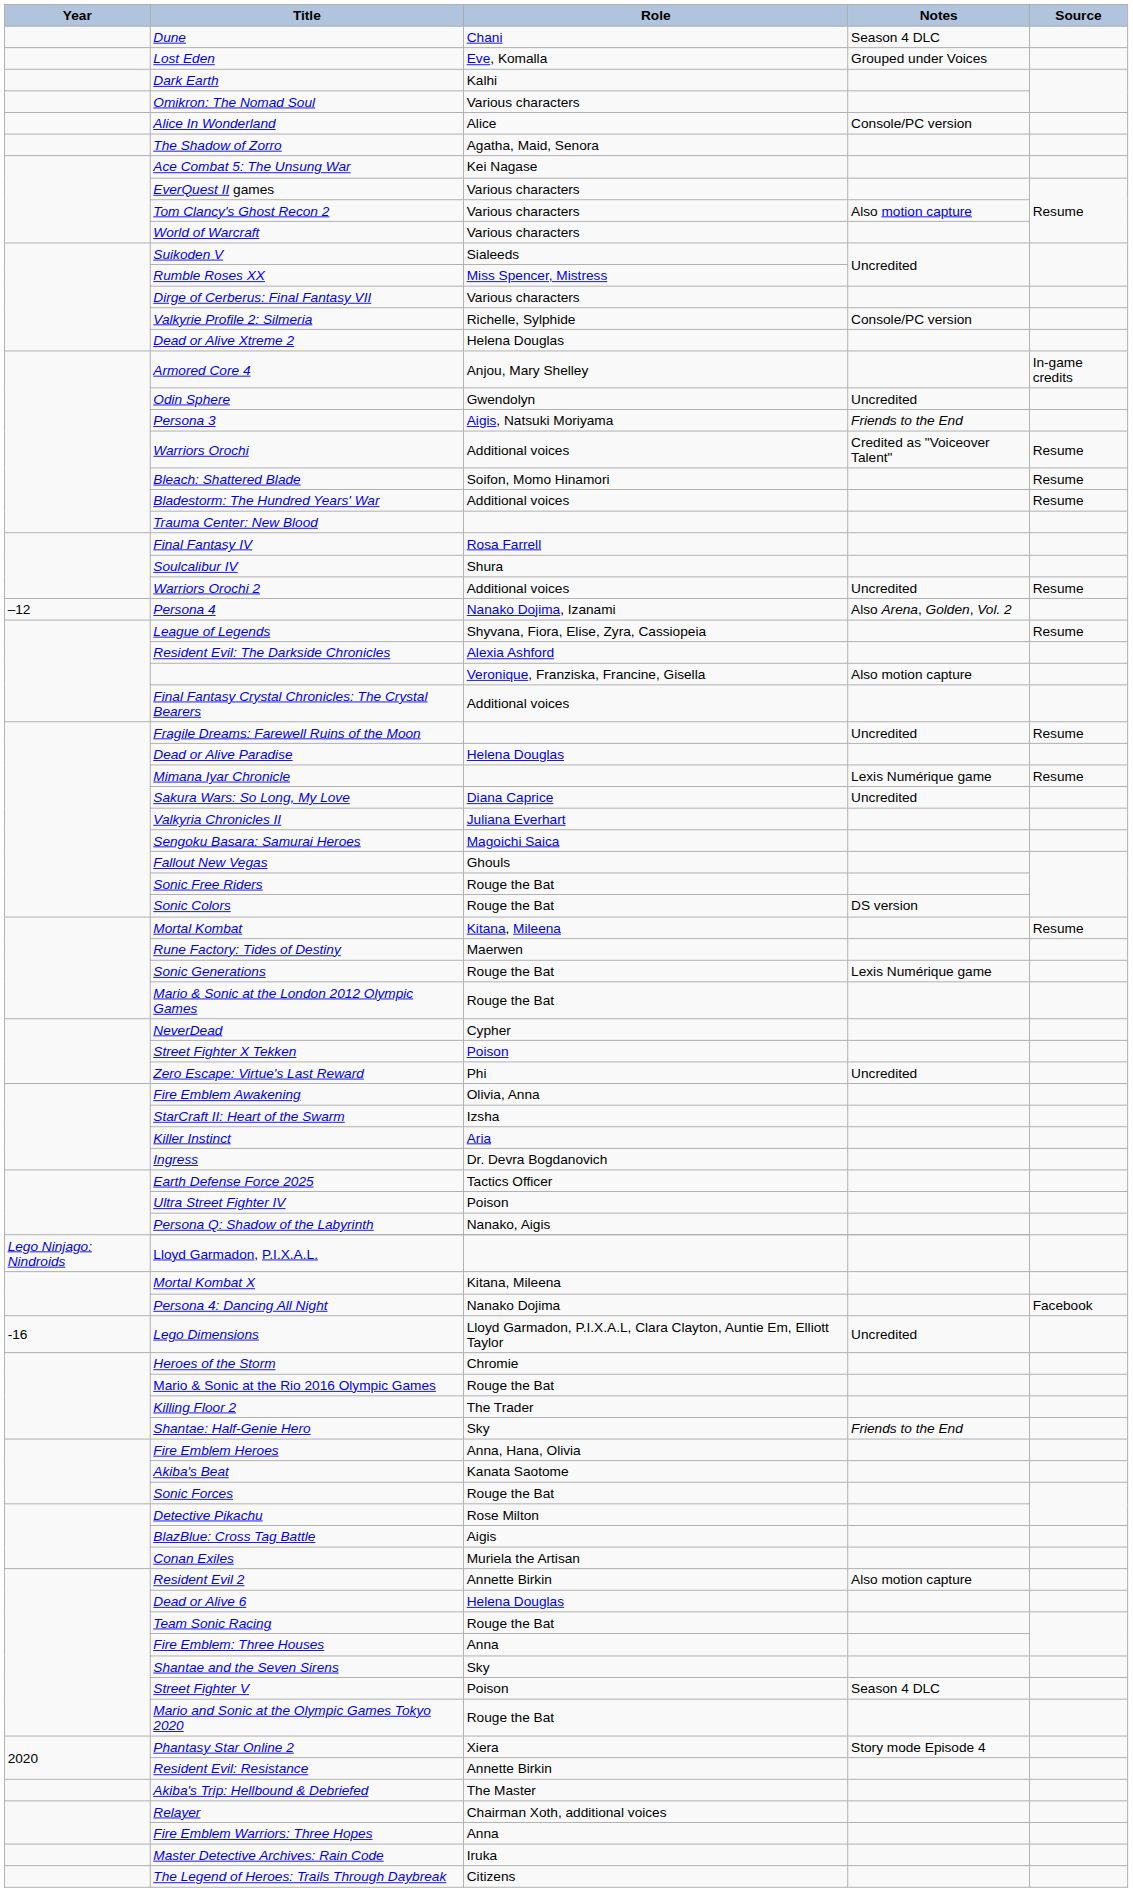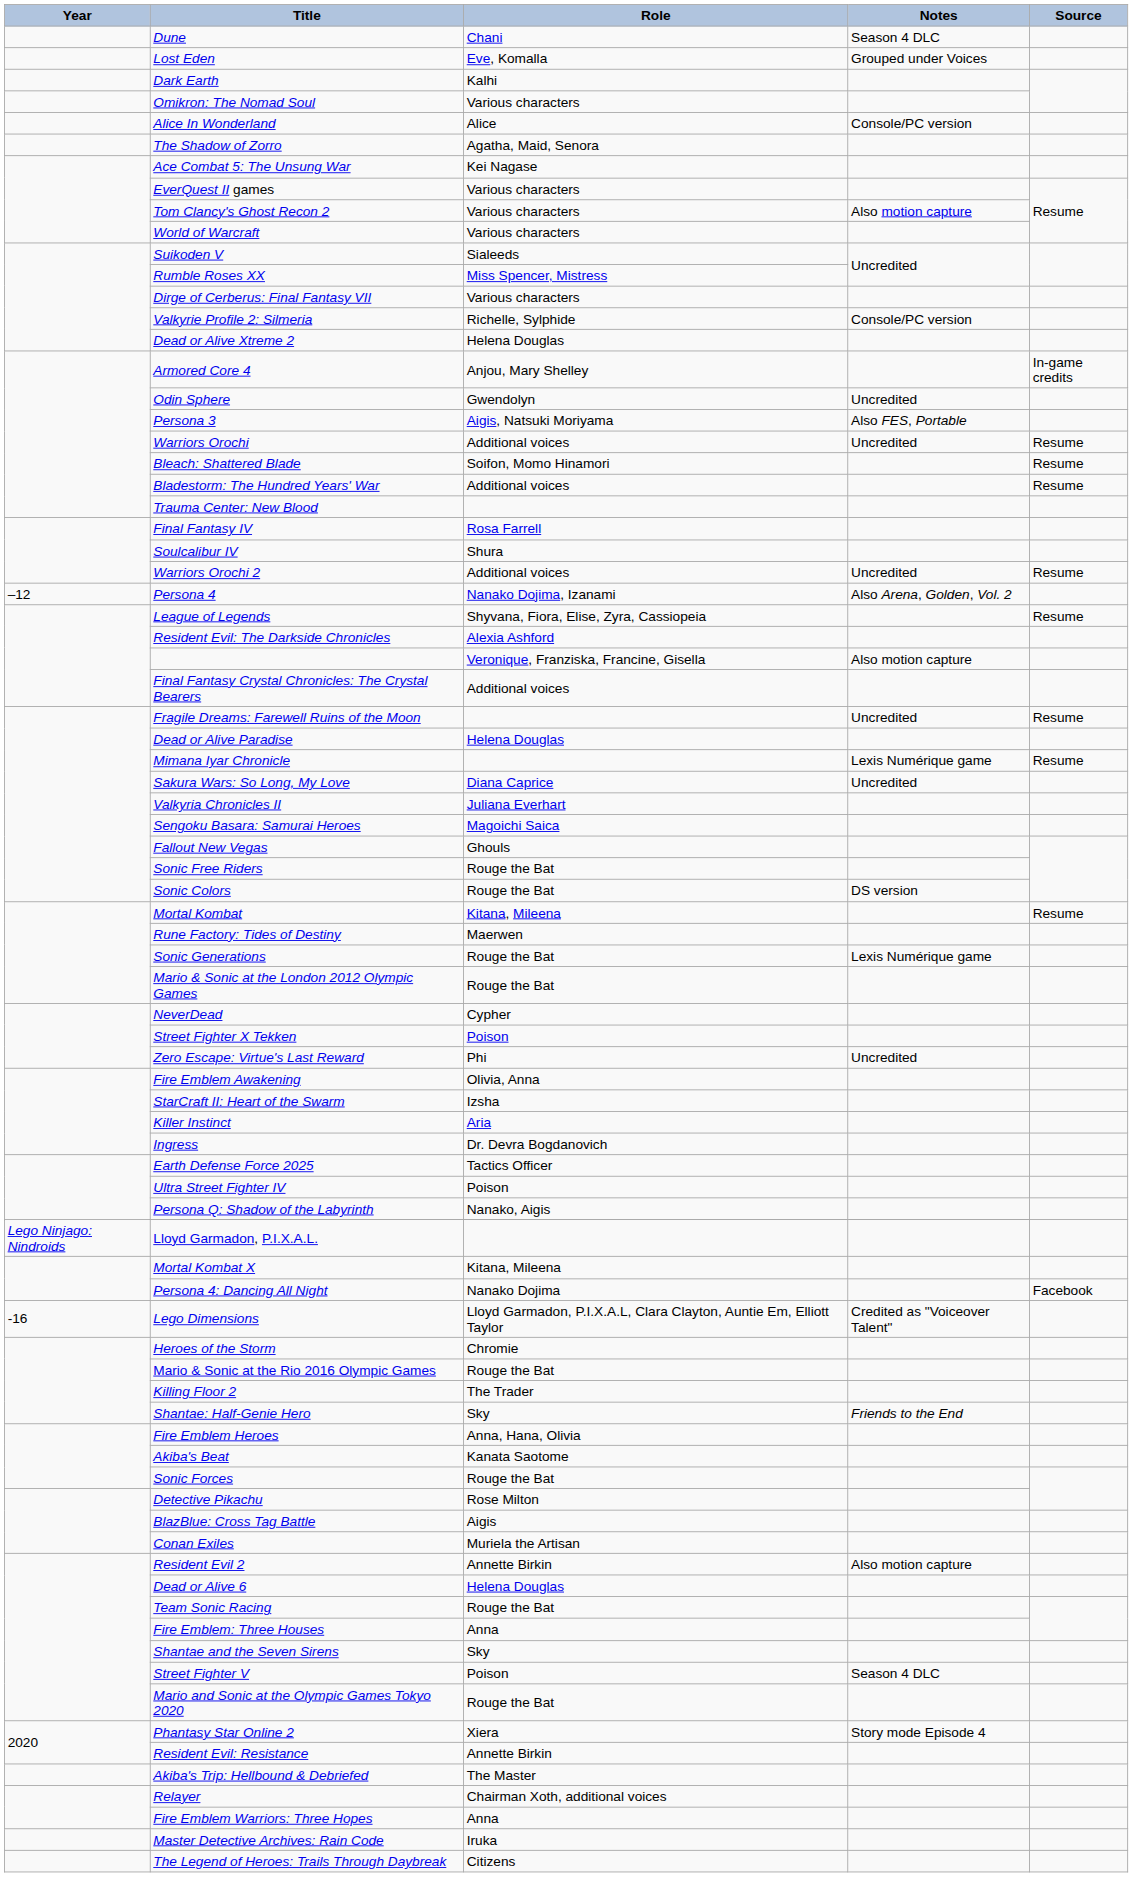Persona 3 | Notes: Friends to the End -> Also FES, Portable
Warriors Orochi | Notes: Credited as "Voiceover Talent" -> Uncredited
Lego Dimensions | Notes: Uncredited -> Credited as "Voiceover Talent"
